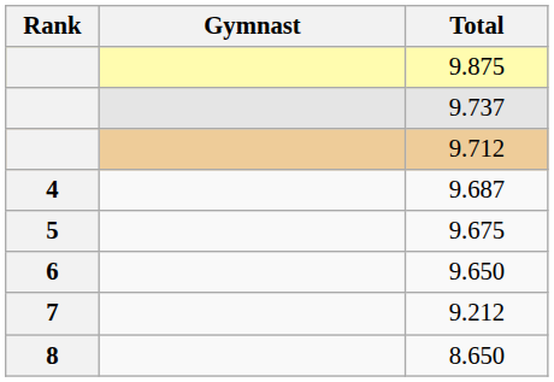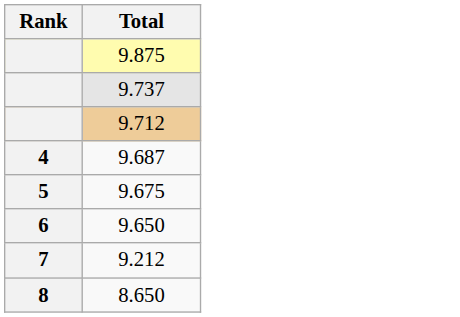- column: Gymnast
